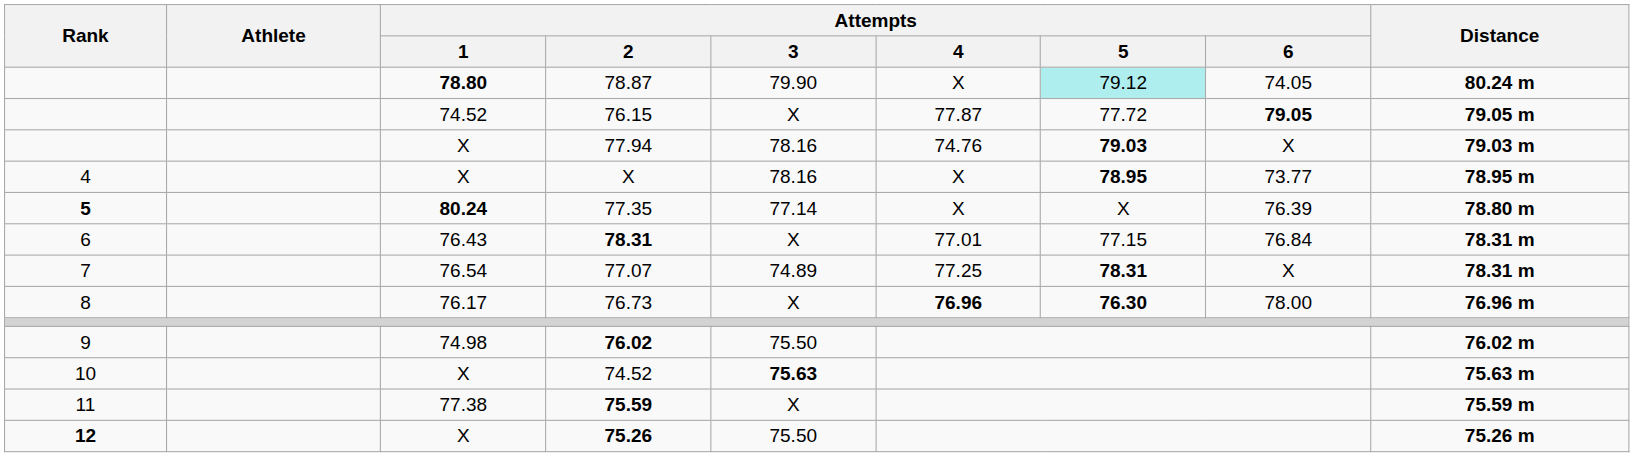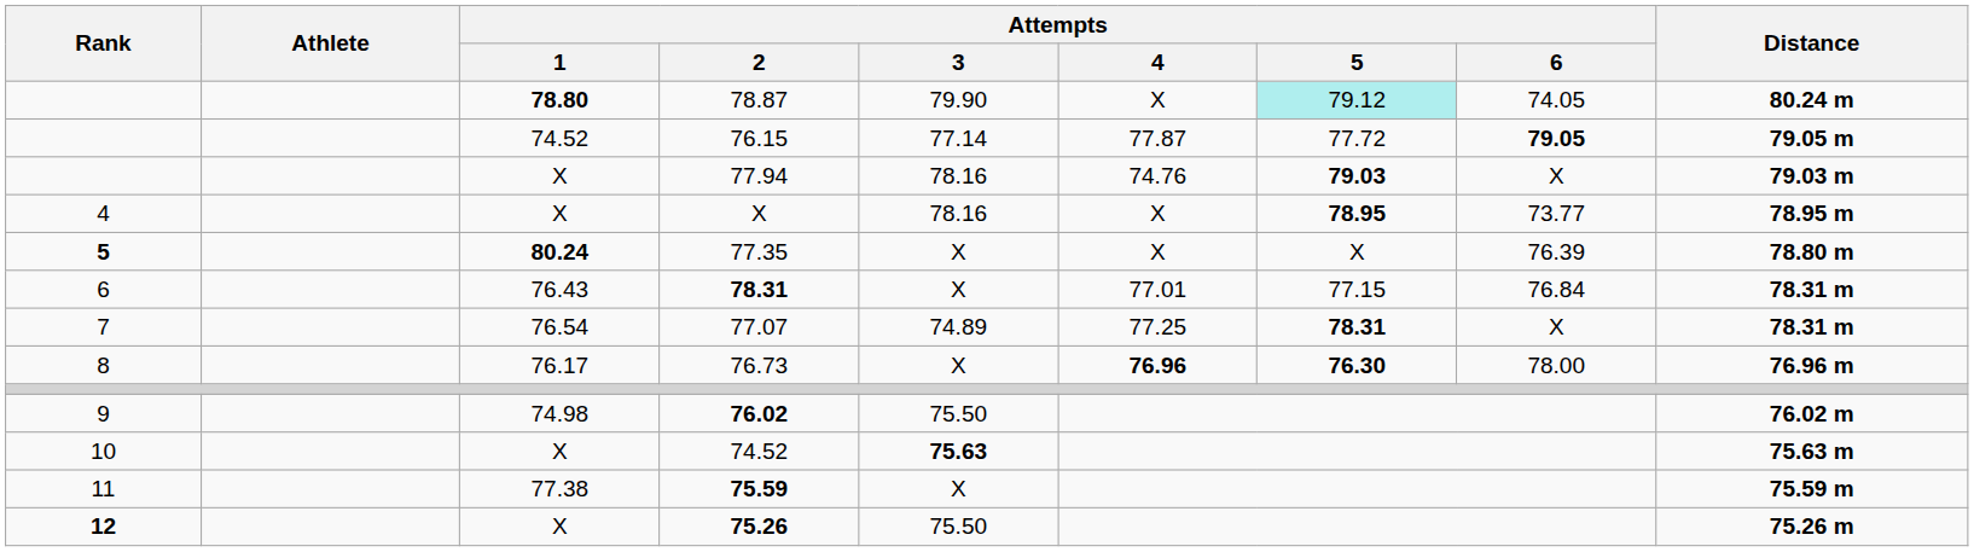76.15 | Attempts / 3: X -> 77.14
77.35 | Attempts / 3: 77.14 -> X
